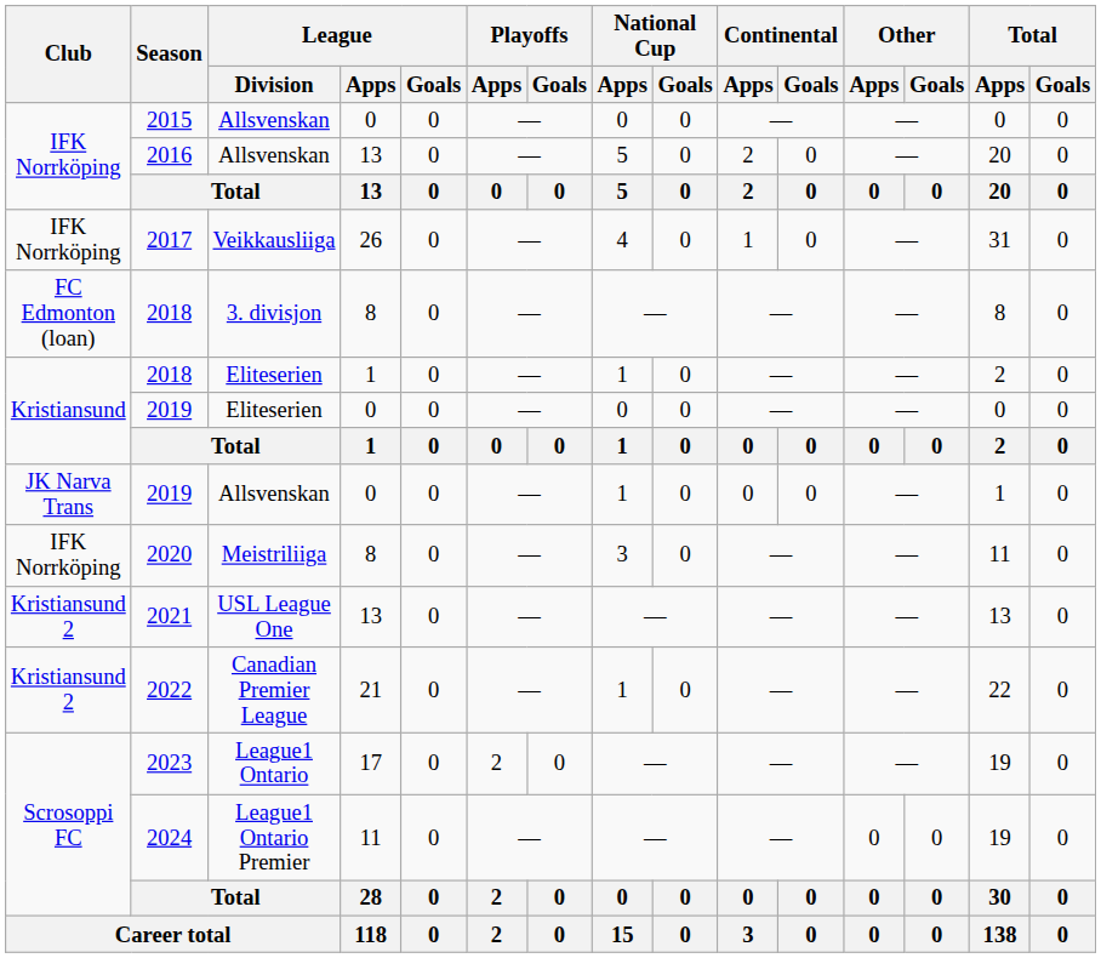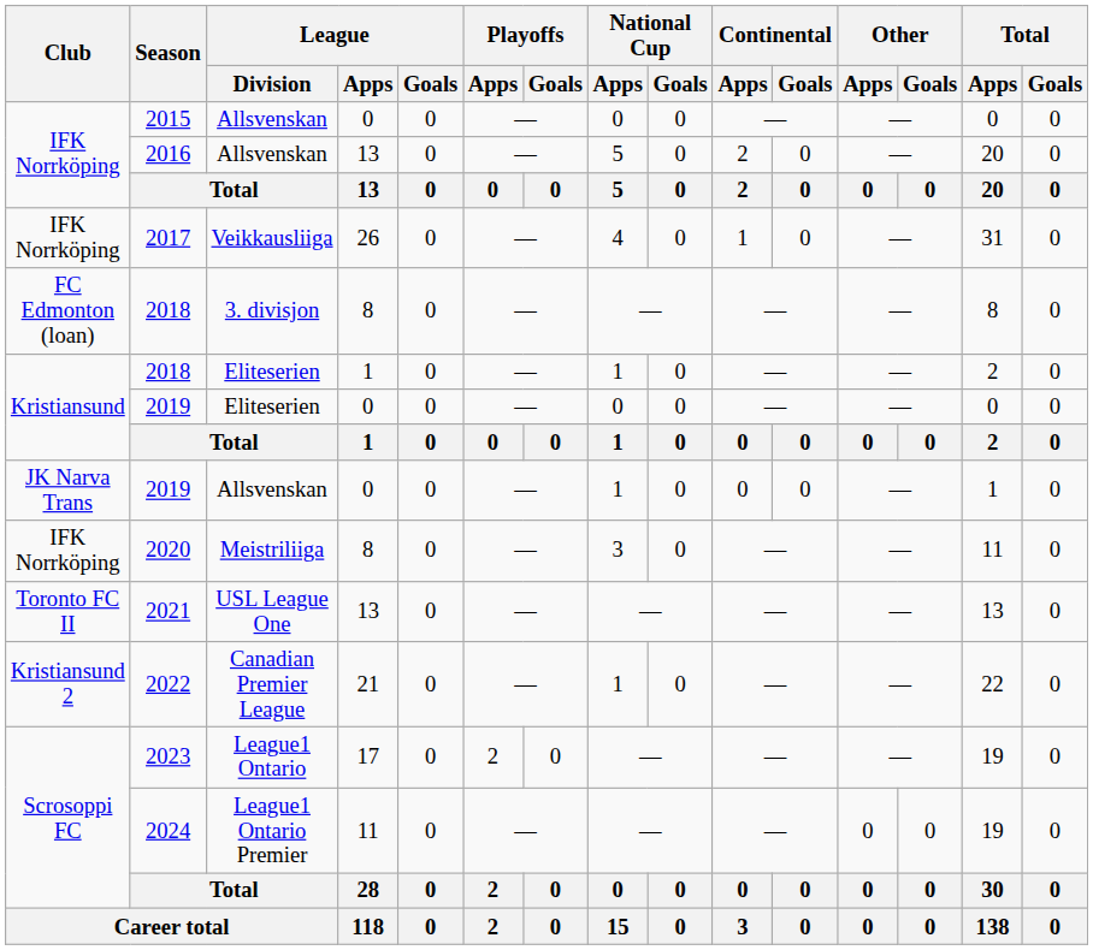2021 | Club: Kristiansund 2 -> Toronto FC II
